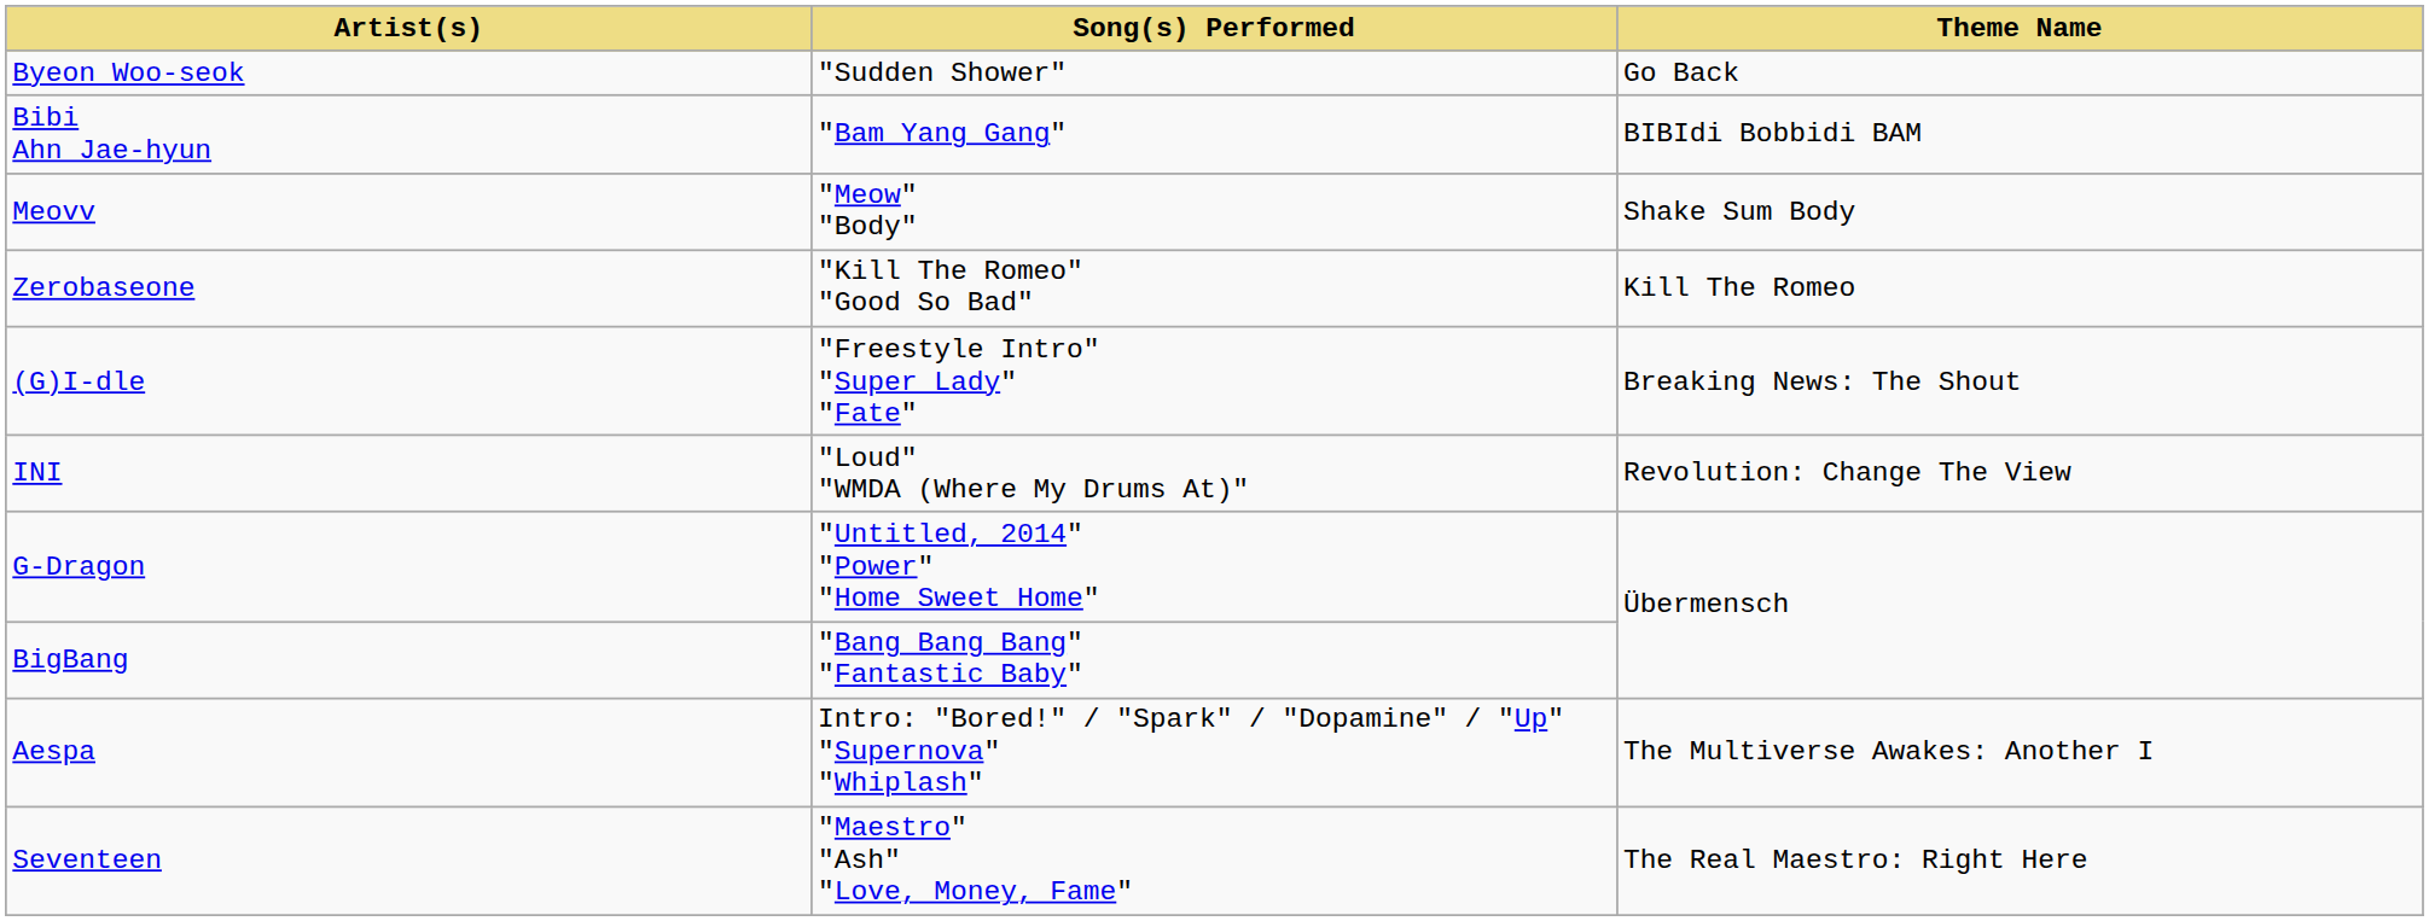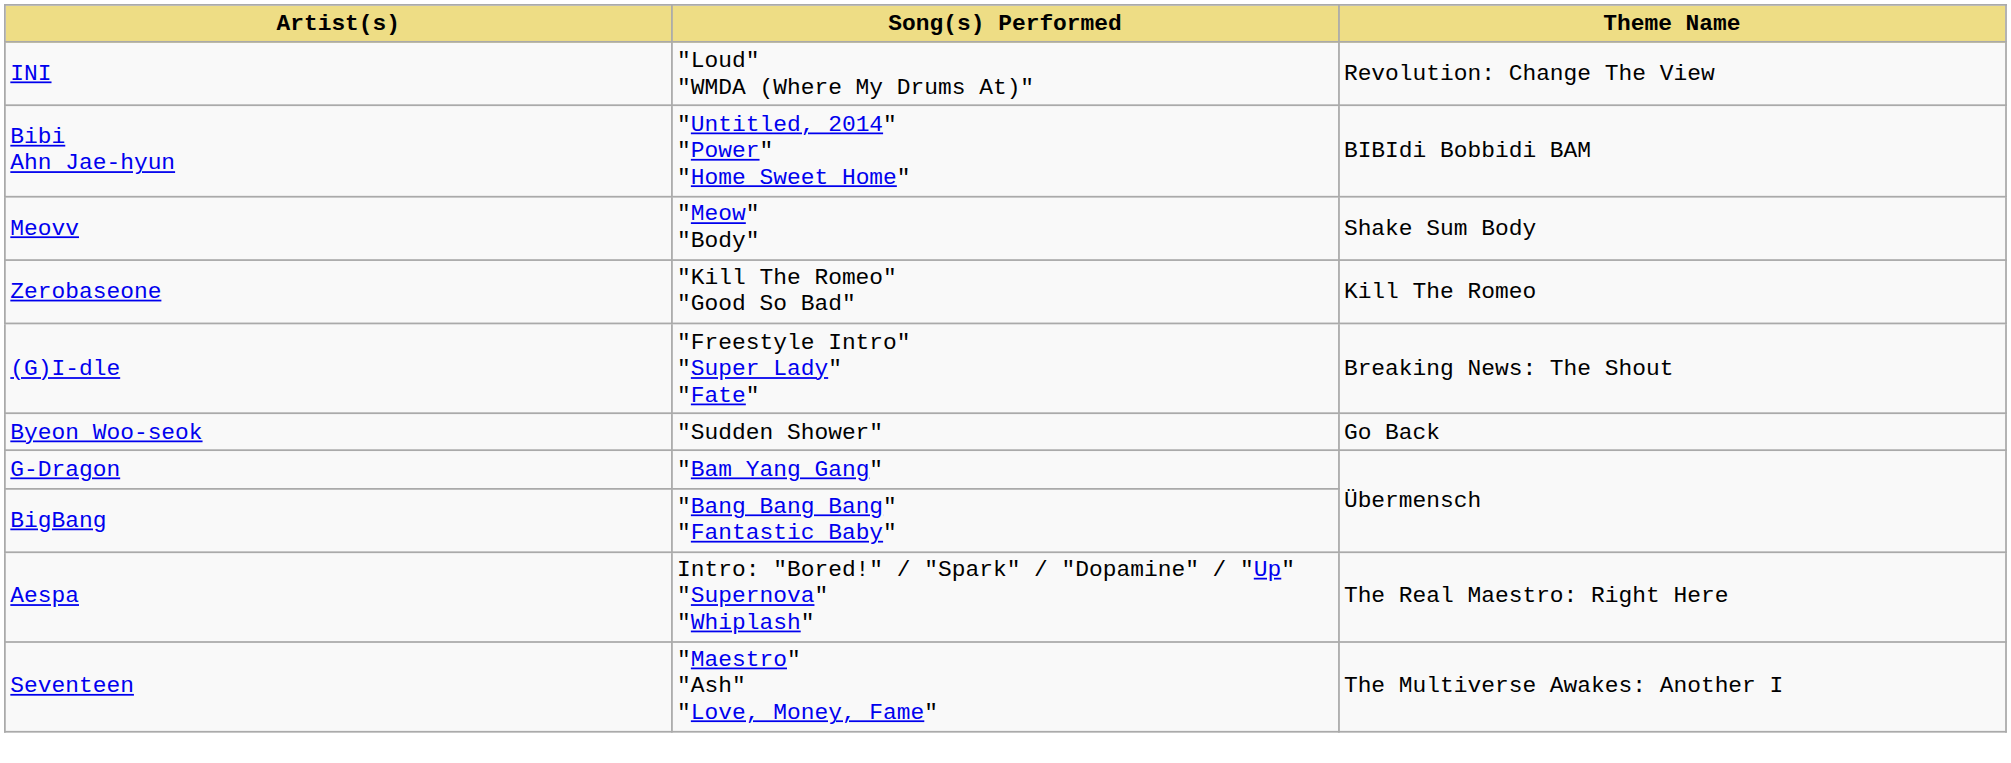rows swapped: INI <-> Byeon Woo-seok
Bibi Ahn Jae-hyun | Song(s) Performed: "Bam Yang Gang" -> "Untitled, 2014" "Power" "Home Sweet Home"
G-Dragon | Song(s) Performed: "Untitled, 2014" "Power" "Home Sweet Home" -> "Bam Yang Gang"
Aespa | Theme Name: The Multiverse Awakes: Another I -> The Real Maestro: Right Here
Seventeen | Theme Name: The Real Maestro: Right Here -> The Multiverse Awakes: Another I
